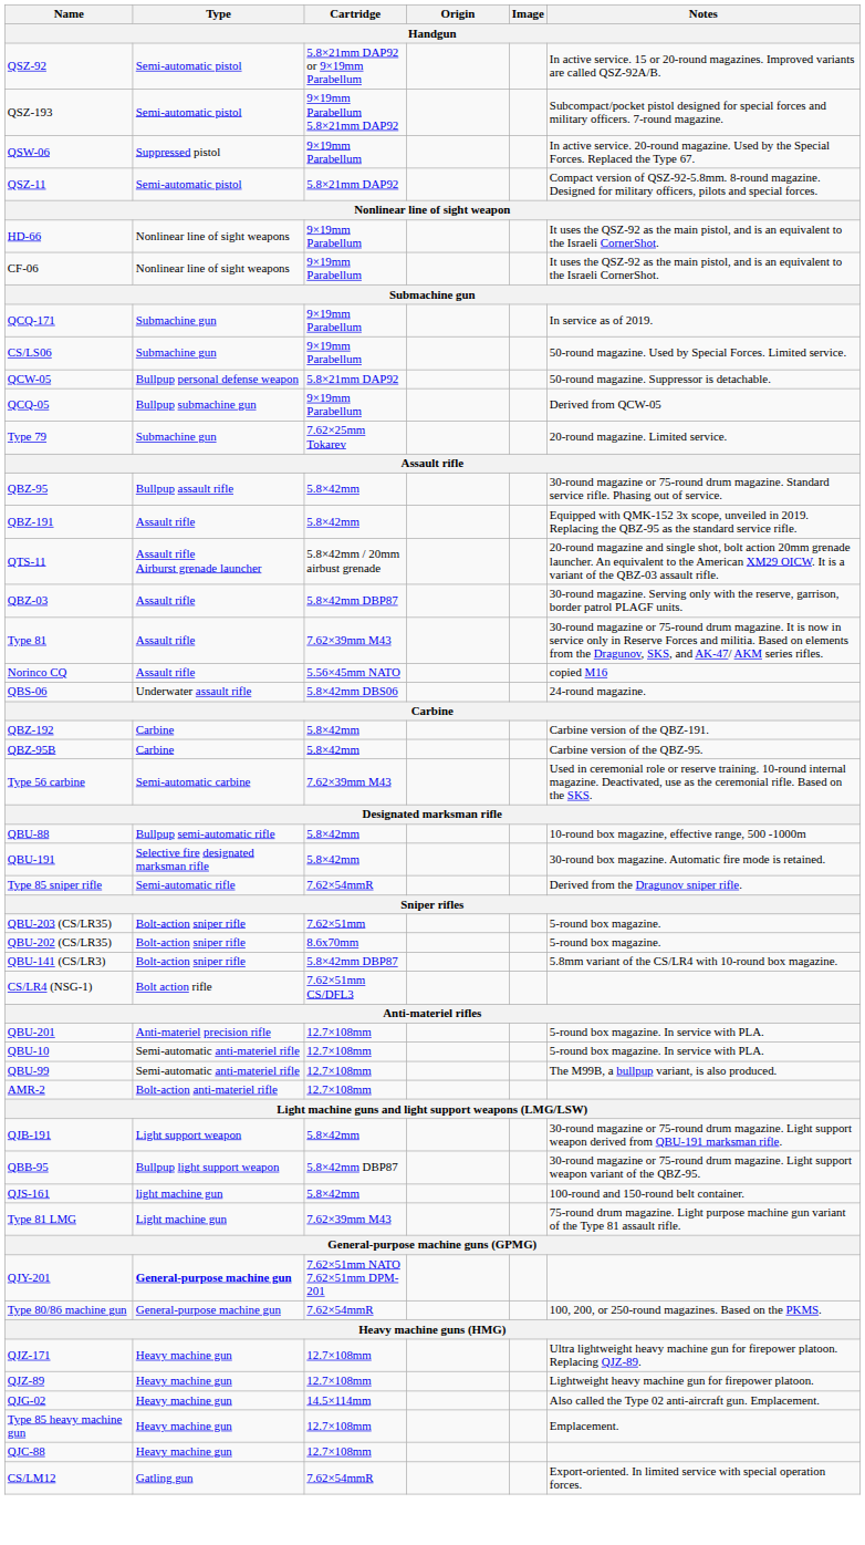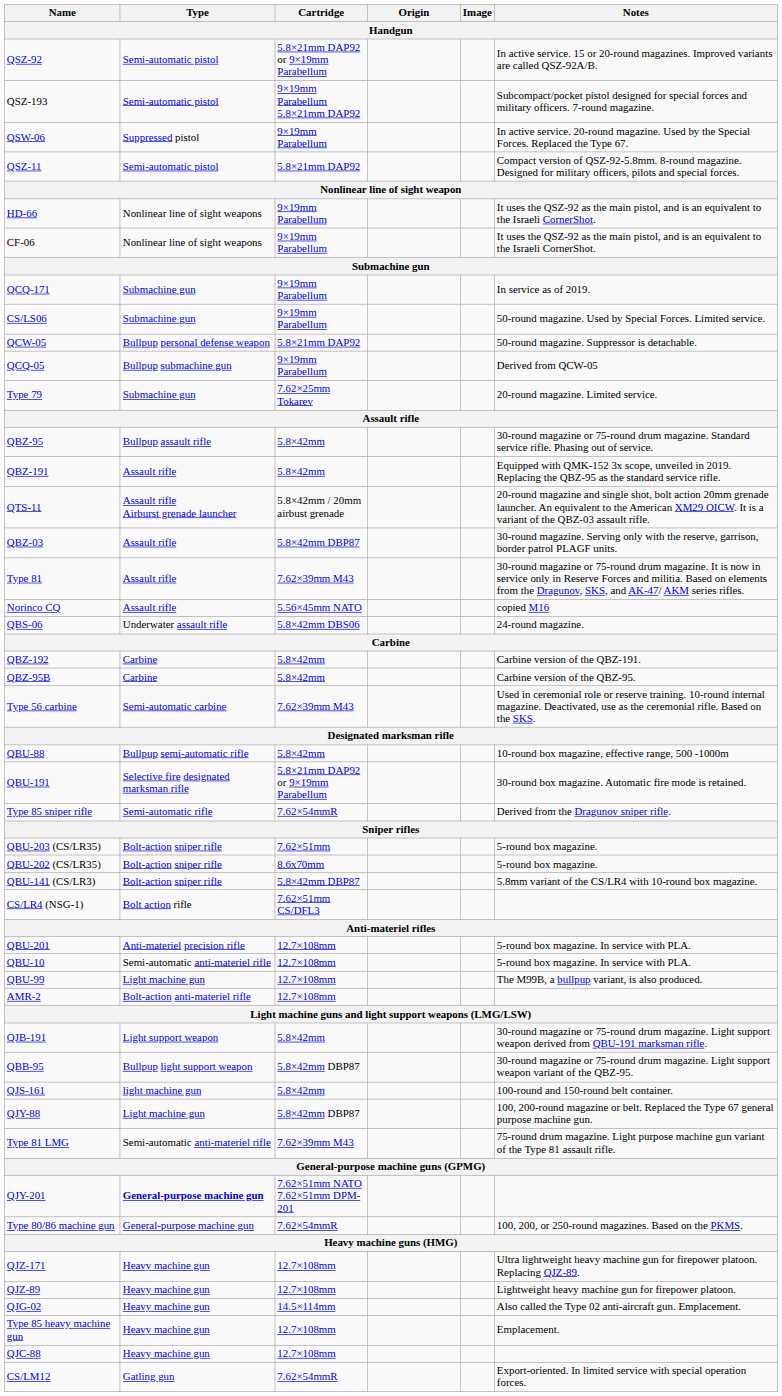QBU-191 | Cartridge: 5.8×42mm -> 5.8×21mm DAP92 or 9×19mm Parabellum
QBU-99 | Type: Semi-automatic anti-materiel rifle -> Light machine gun
+ row: QJY-88 | Light machine gun | 5.8×42mm DBP87 | 100, 200-round magazine or belt. Replaced the Type 67 general purpose machine gun.
Type 81 LMG | Type: Light machine gun -> Semi-automatic anti-materiel rifle
